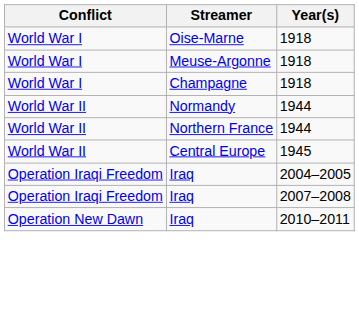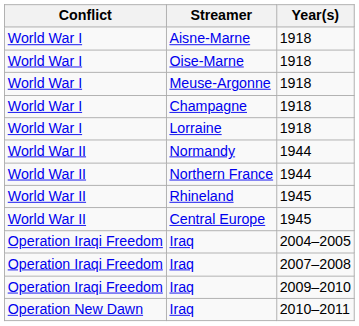+ row: World War I | Aisne-Marne | 1918
+ row: World War I | Lorraine | 1918
+ row: World War II | Rhineland | 1945
+ row: Operation Iraqi Freedom | Iraq | 2009–2010
